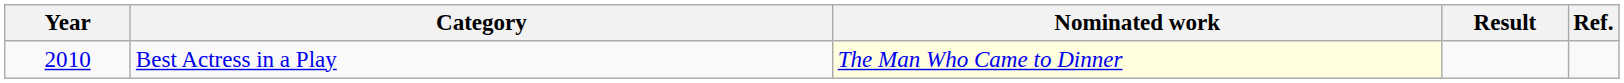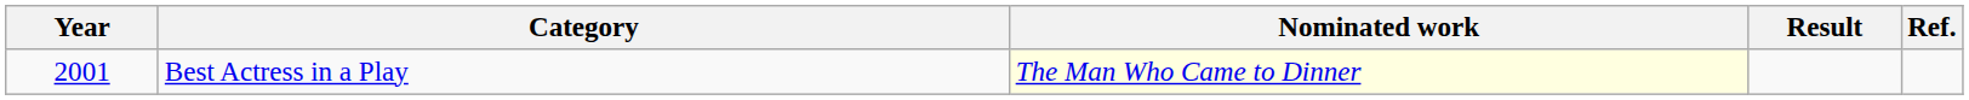Best Actress in a Play | Year: 2010 -> 2001
